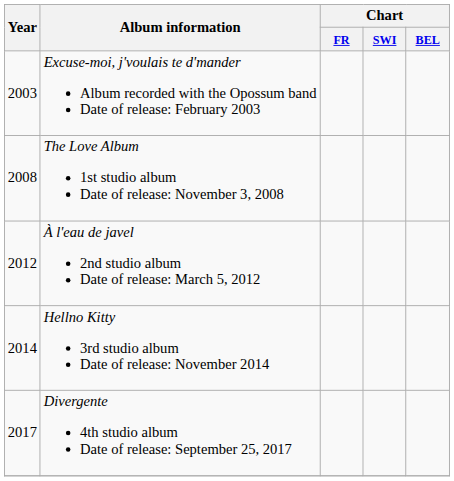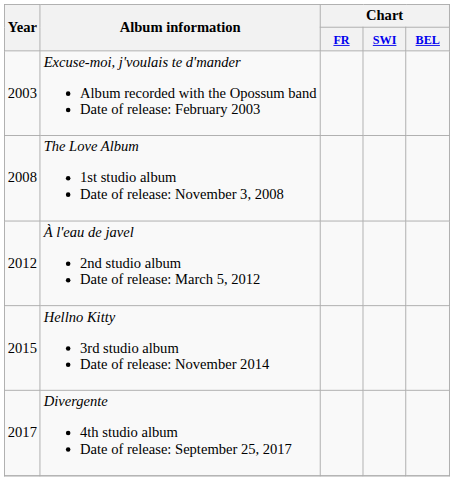Hellno Kitty 3rd studio album Date of release: November 2014 | Year: 2014 -> 2015
